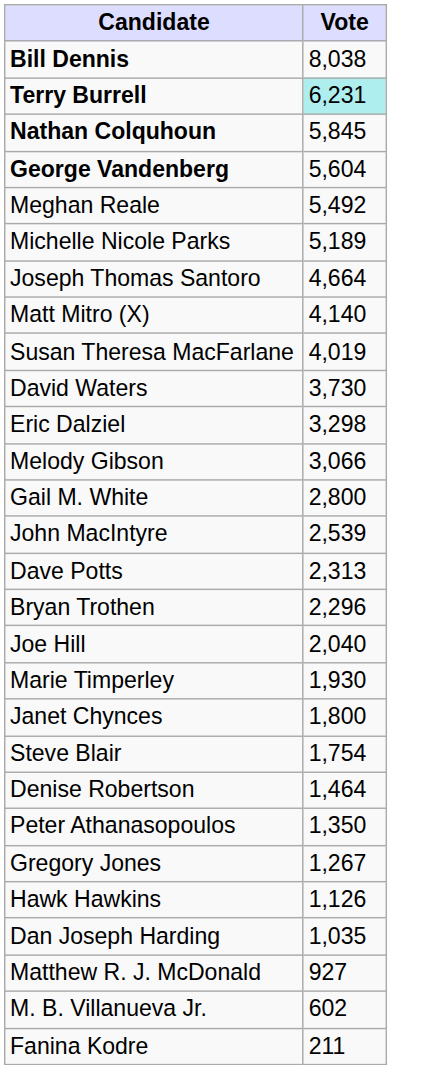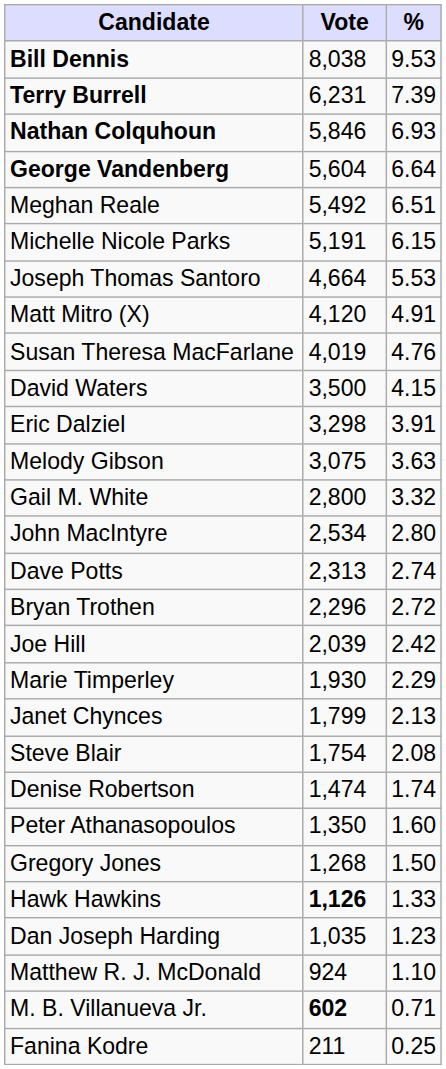+ column: % | 9.53 | 7.39 | 6.93 | 6.64 | 6.51 | 6.15 | 5.53 | 4.91 | 4.76 | 4.15 | 3.91 | 3.63 | 3.32 | 2.80 | 2.74 | 2.72 | 2.42 | 2.29 | 2.13 | 2.08 | 1.74 | 1.60 | 1.50 | 1.33 | 1.23 | 1.10 | 0.71 | 0.25
Terry Burrell | Vote: paleturquoise background -> no background
Nathan Colquhoun | Vote: 5,845 -> 5,846
Michelle Nicole Parks | Vote: 5,189 -> 5,191
Matt Mitro (X) | Vote: 4,140 -> 4,120
David Waters | Vote: 3,730 -> 3,500
Melody Gibson | Vote: 3,066 -> 3,075
John MacIntyre | Vote: 2,539 -> 2,534
Joe Hill | Vote: 2,040 -> 2,039
Janet Chynces | Vote: 1,800 -> 1,799
Denise Robertson | Vote: 1,464 -> 1,474
Gregory Jones | Vote: 1,267 -> 1,268
Hawk Hawkins | Vote: normal -> bold
Matthew R. J. McDonald | Vote: 927 -> 924
M. B. Villanueva Jr. | Vote: normal -> bold
